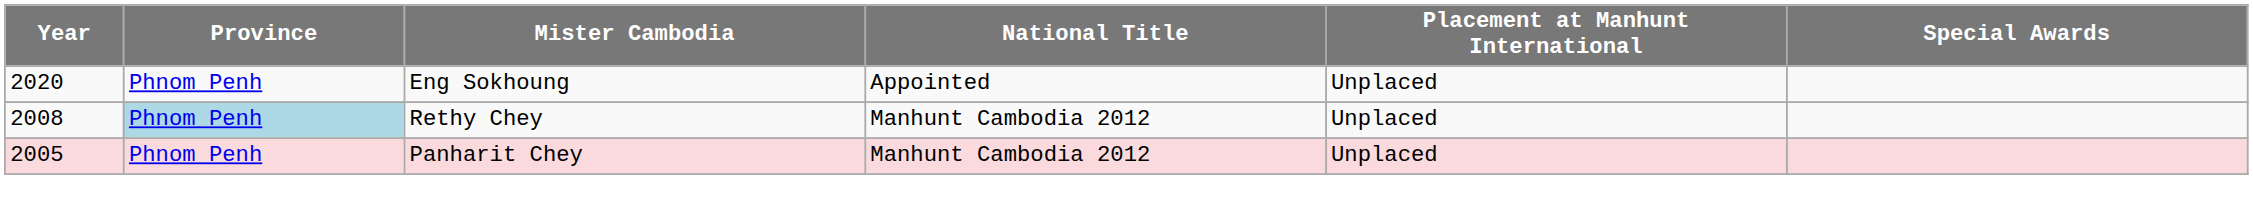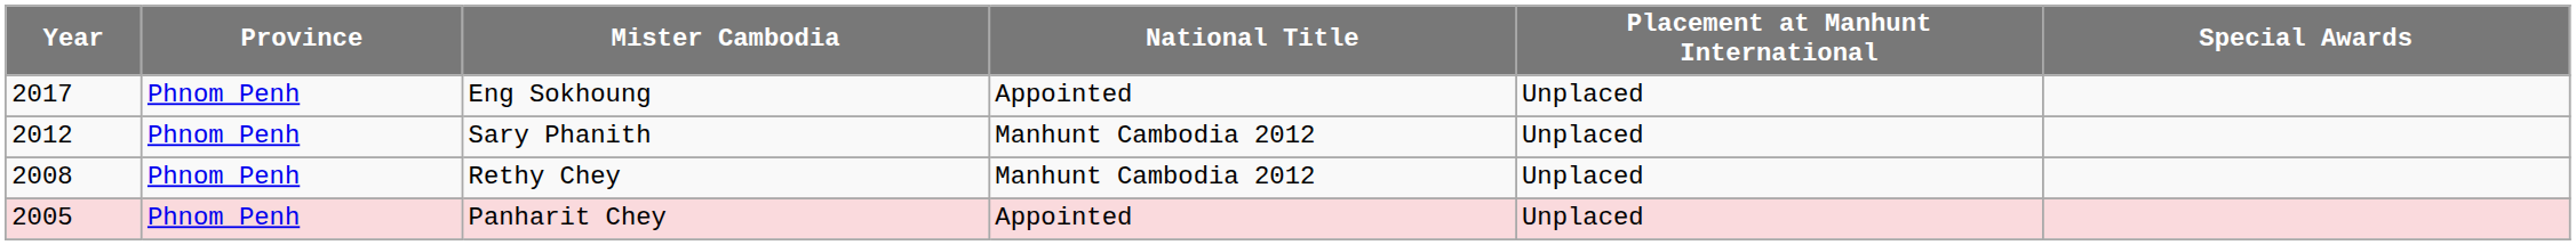Eng Sokhoung | Year: 2020 -> 2017
+ row: 2012 | Phnom Penh | Sary Phanith | Manhunt Cambodia 2012 | Unplaced
Rethy Chey | Province: lightblue background -> no background
Panharit Chey | National Title: Manhunt Cambodia 2012 -> Appointed
